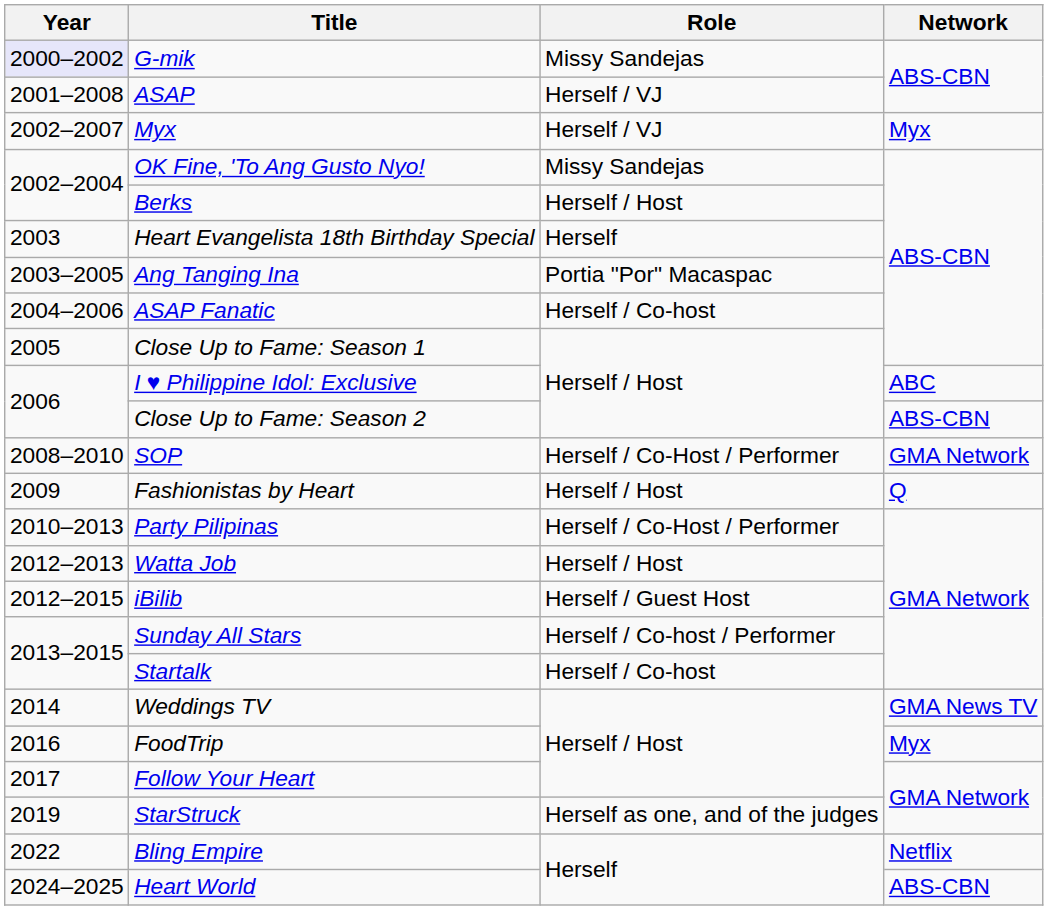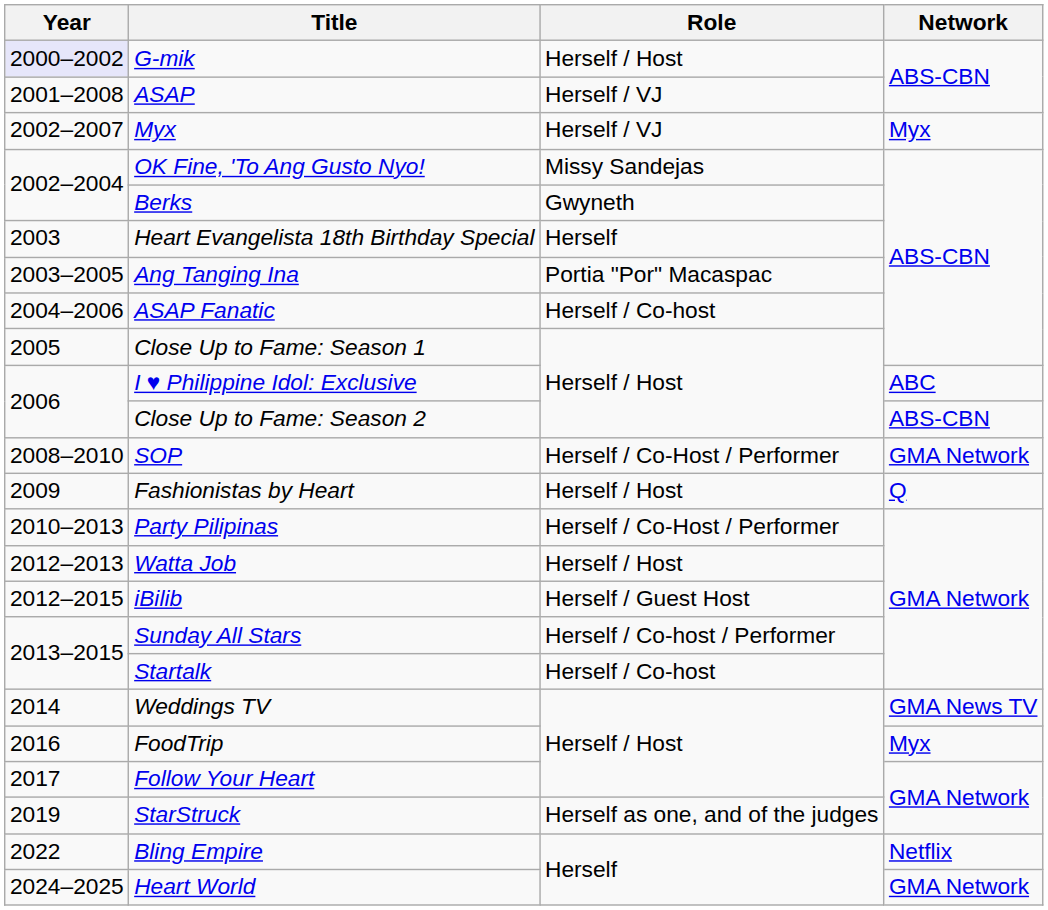G-mik | Role: Missy Sandejas -> Herself / Host
Berks | Role: Herself / Host -> Gwyneth
Heart World | Network: ABS-CBN -> GMA Network
